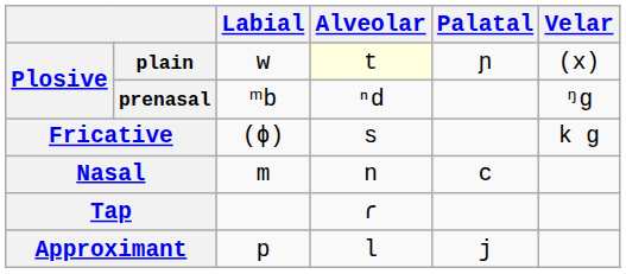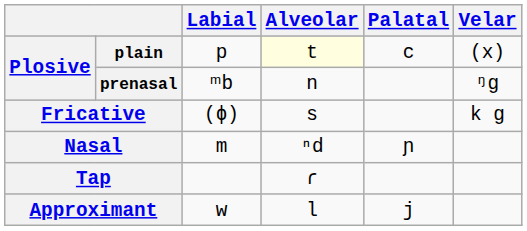plain | Labial: w -> p
plain | Palatal: ɲ -> c
prenasal | Alveolar: ⁿd -> n
Nasal | Alveolar: n -> ⁿd
Nasal | Palatal: c -> ɲ
Approximant | Labial: p -> w
